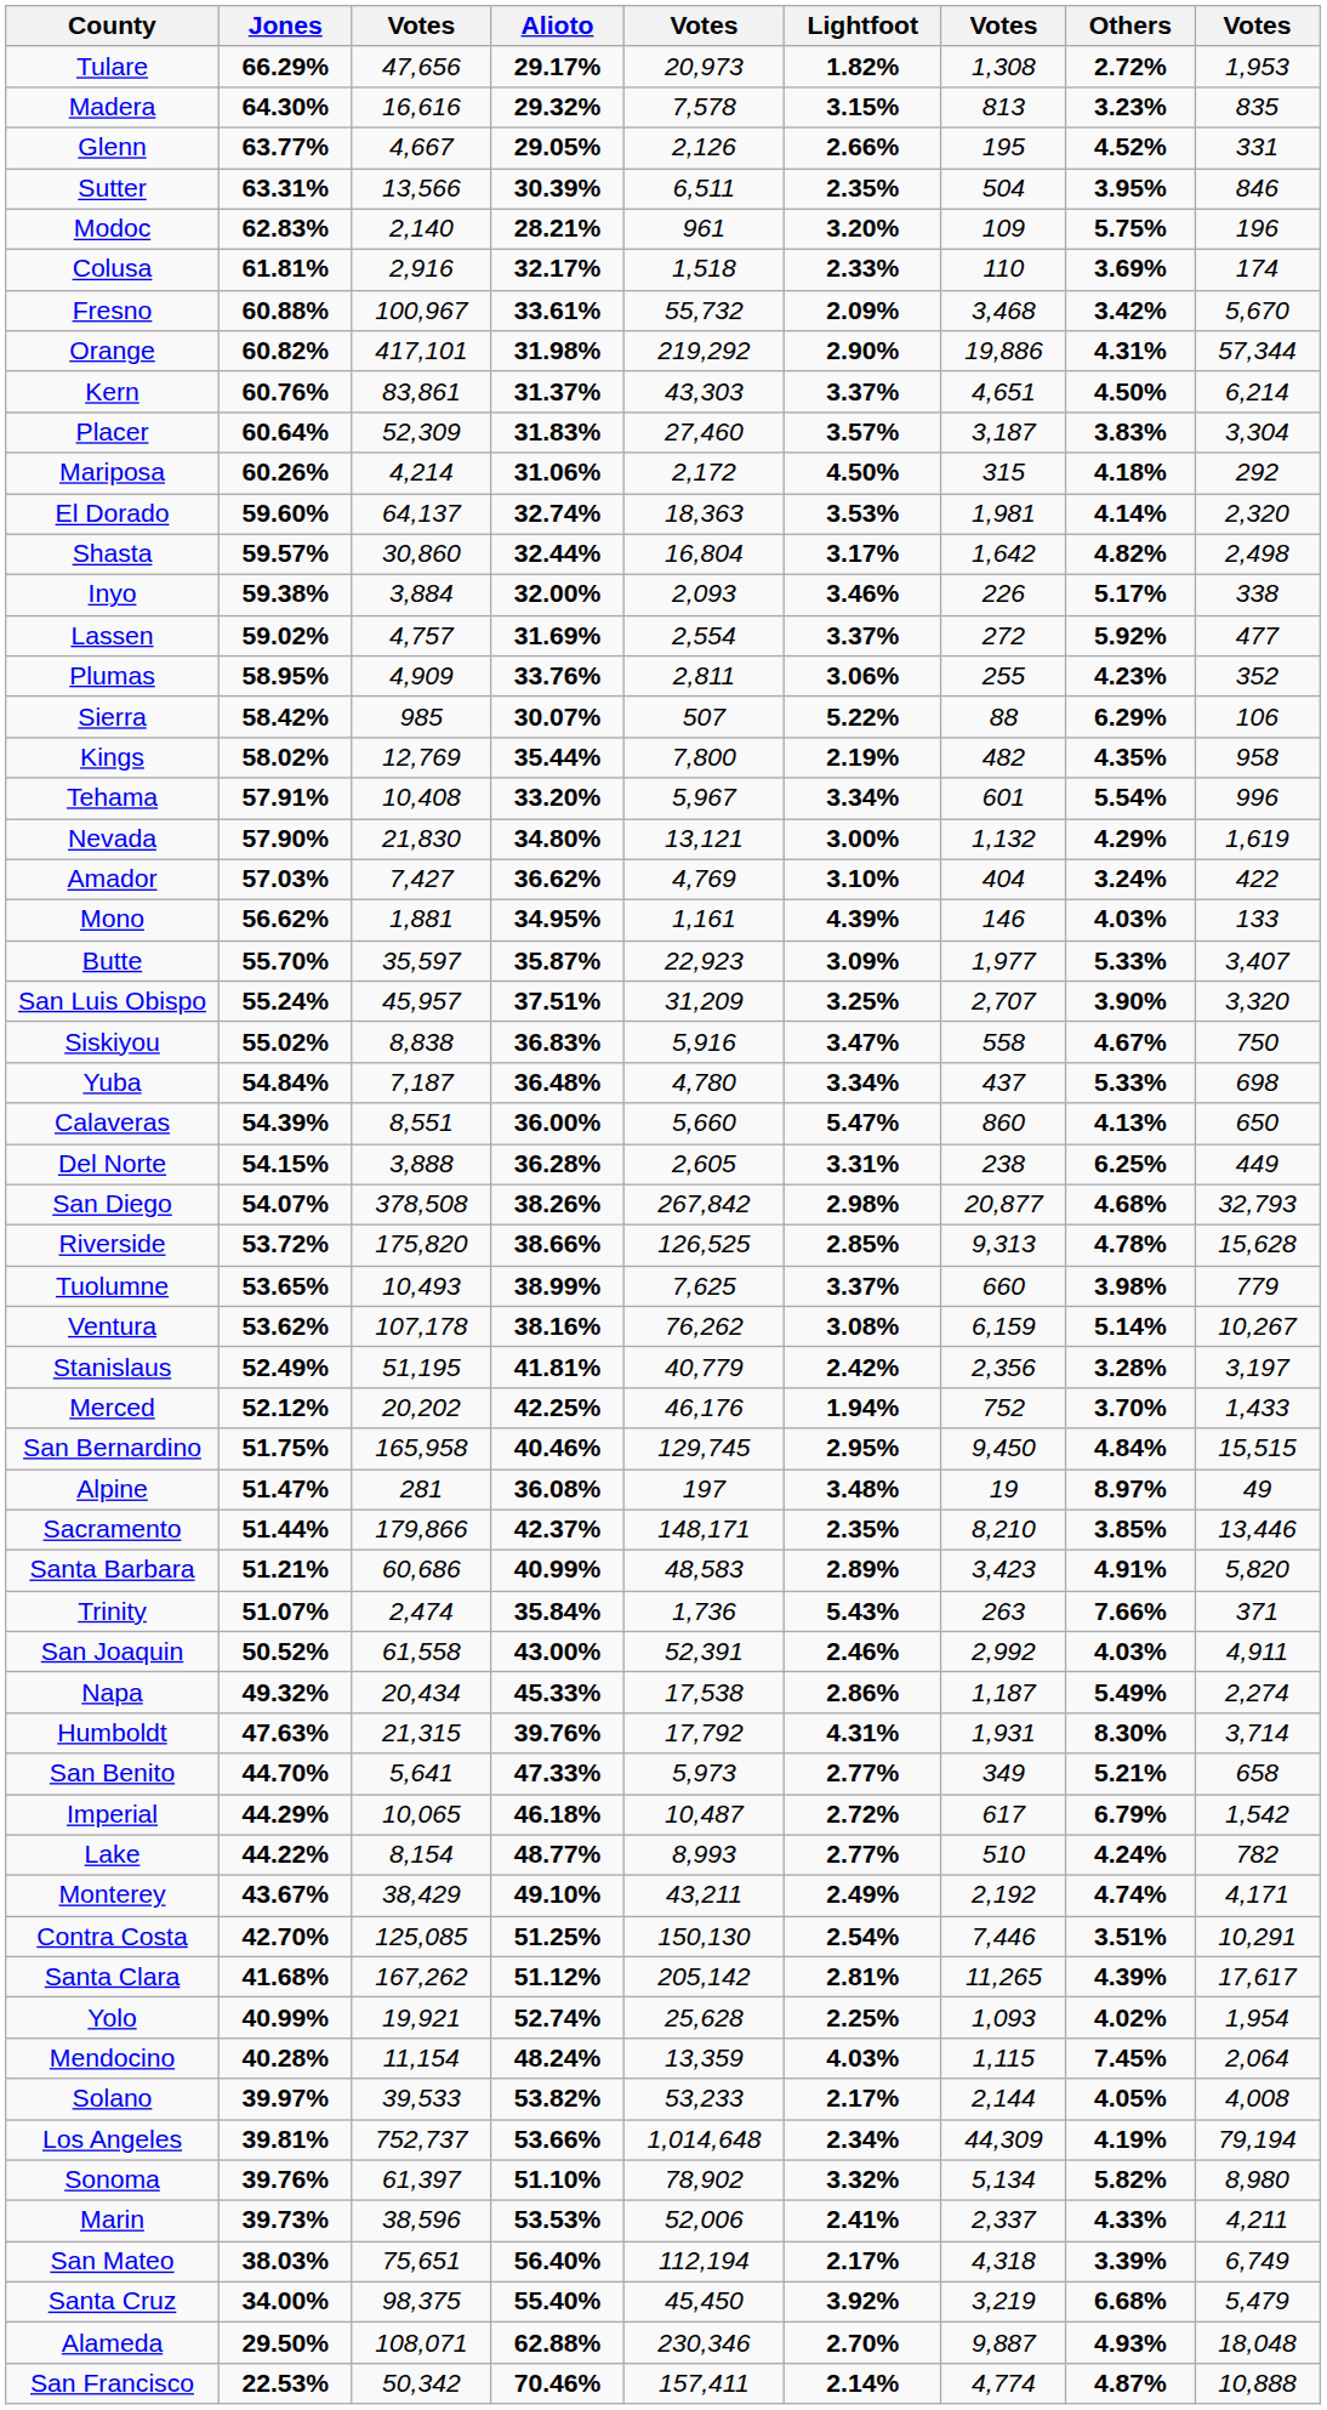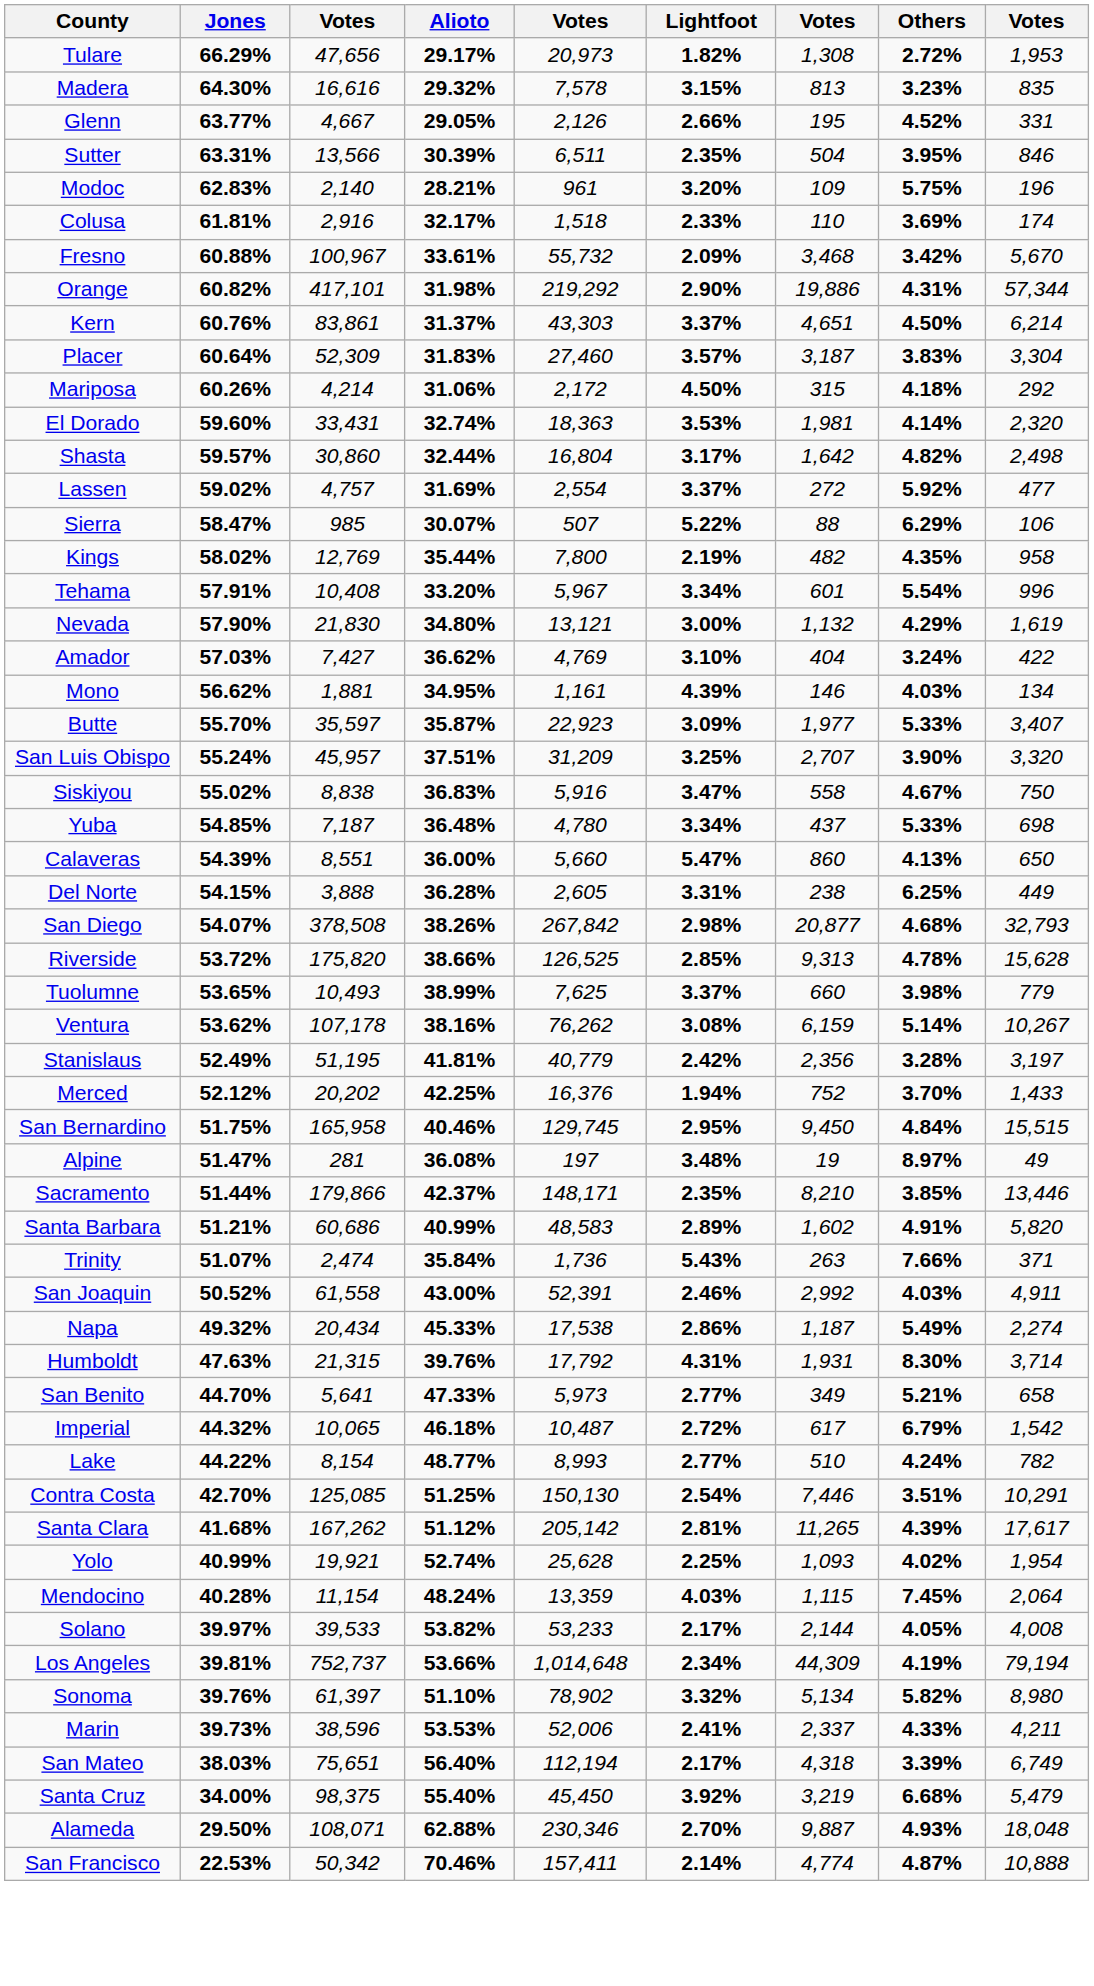El Dorado | column 3: 64,137 -> 33,431
- row: Inyo | 59.38% | 3,884 | 32.00% | 2,093 | 3.46% | 226 | 5.17% | 338
- row: Plumas | 58.95% | 4,909 | 33.76% | 2,811 | 3.06% | 255 | 4.23% | 352
Sierra | Jones: 58.42% -> 58.47%
Mono | column 9: 133 -> 134
Yuba | Jones: 54.84% -> 54.85%
Merced | column 5: 46,176 -> 16,376
Santa Barbara | column 7: 3,423 -> 1,602
Imperial | Jones: 44.29% -> 44.32%
- row: Monterey | 43.67% | 38,429 | 49.10% | 43,211 | 2.49% | 2,192 | 4.74% | 4,171
